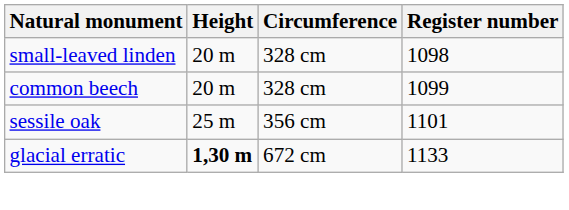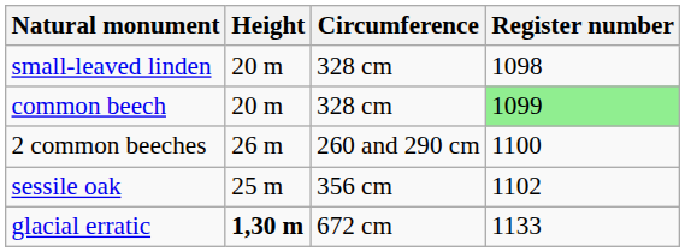common beech | Register number: no background -> lightgreen background
+ row: 2 common beeches | 26 m | 260 and 290 cm | 1100
sessile oak | Register number: 1101 -> 1102
